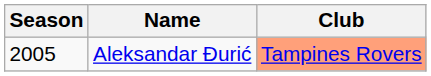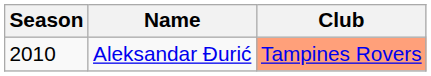Aleksandar Đurić | Season: 2005 -> 2010
